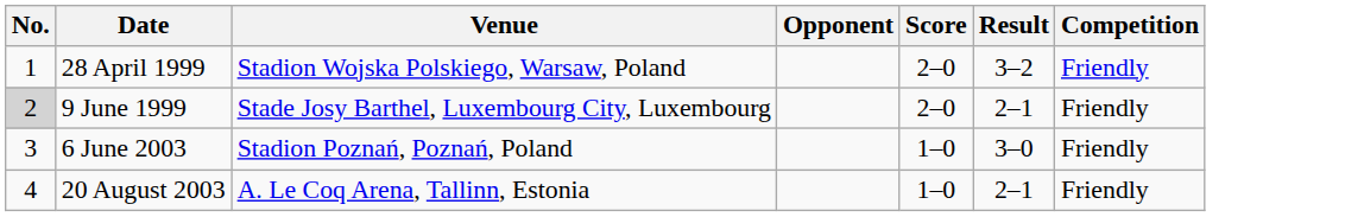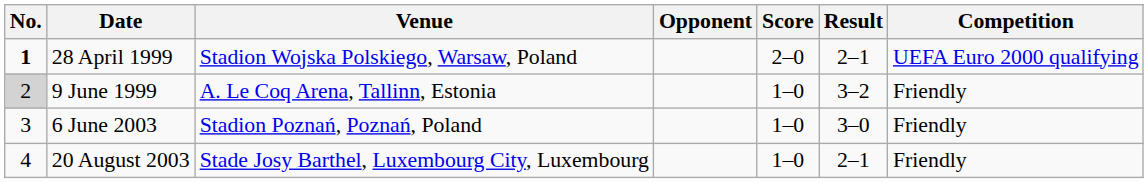28 April 1999 | No.: normal -> bold
28 April 1999 | Result: 3–2 -> 2–1
28 April 1999 | Competition: Friendly -> UEFA Euro 2000 qualifying
9 June 1999 | Venue: Stade Josy Barthel, Luxembourg City, Luxembourg -> A. Le Coq Arena, Tallinn, Estonia
9 June 1999 | Score: 2–0 -> 1–0
9 June 1999 | Result: 2–1 -> 3–2
20 August 2003 | Venue: A. Le Coq Arena, Tallinn, Estonia -> Stade Josy Barthel, Luxembourg City, Luxembourg
